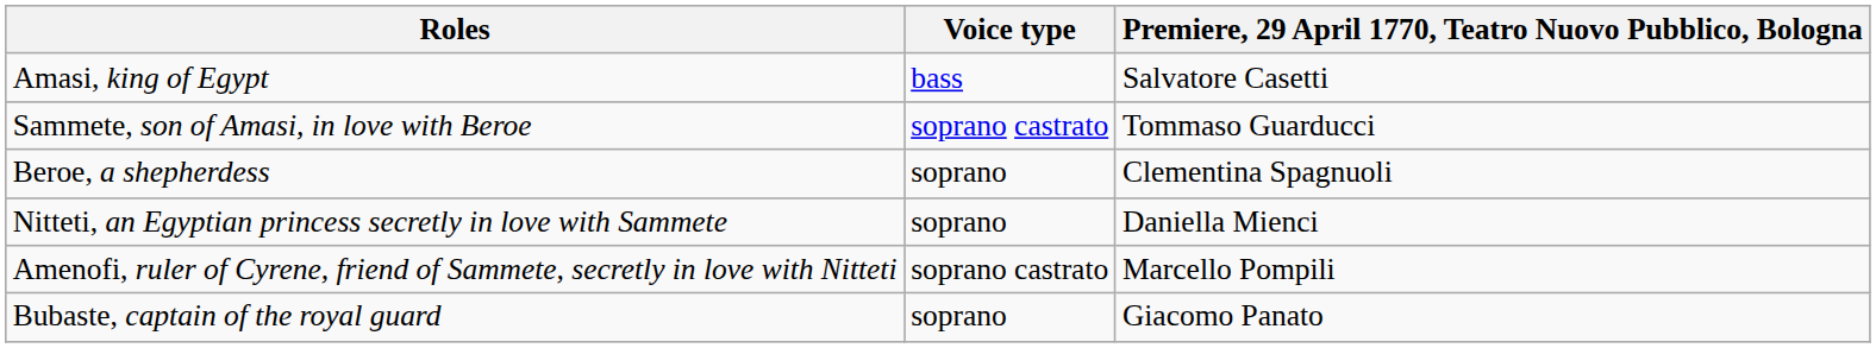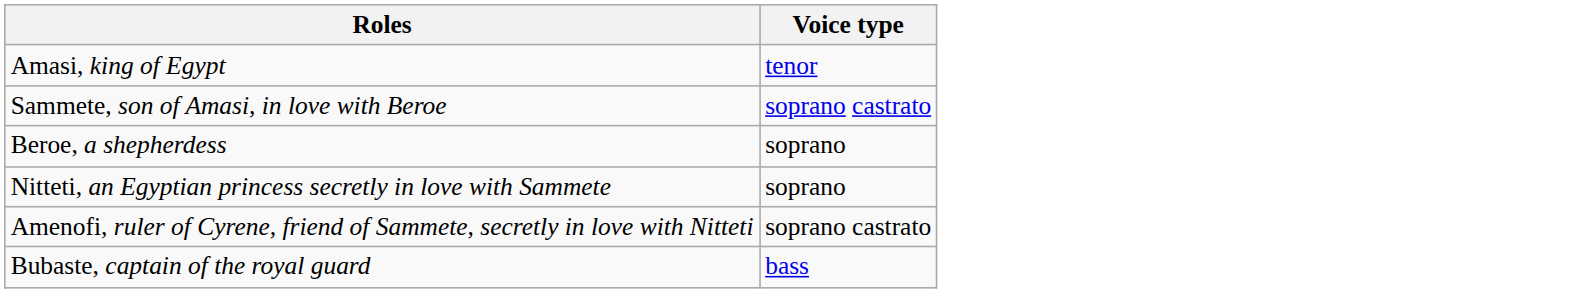- column: Premiere, 29 April 1770, Teatro Nuovo Pubblico, Bologna | Salvatore Casetti | Tommaso Guarducci | Clementina Spagnuoli | Daniella Mienci | Marcello Pompili | Giacomo Panato
Amasi, king of Egypt | Voice type: bass -> tenor
Bubaste, captain of the royal guard | Voice type: soprano -> bass
